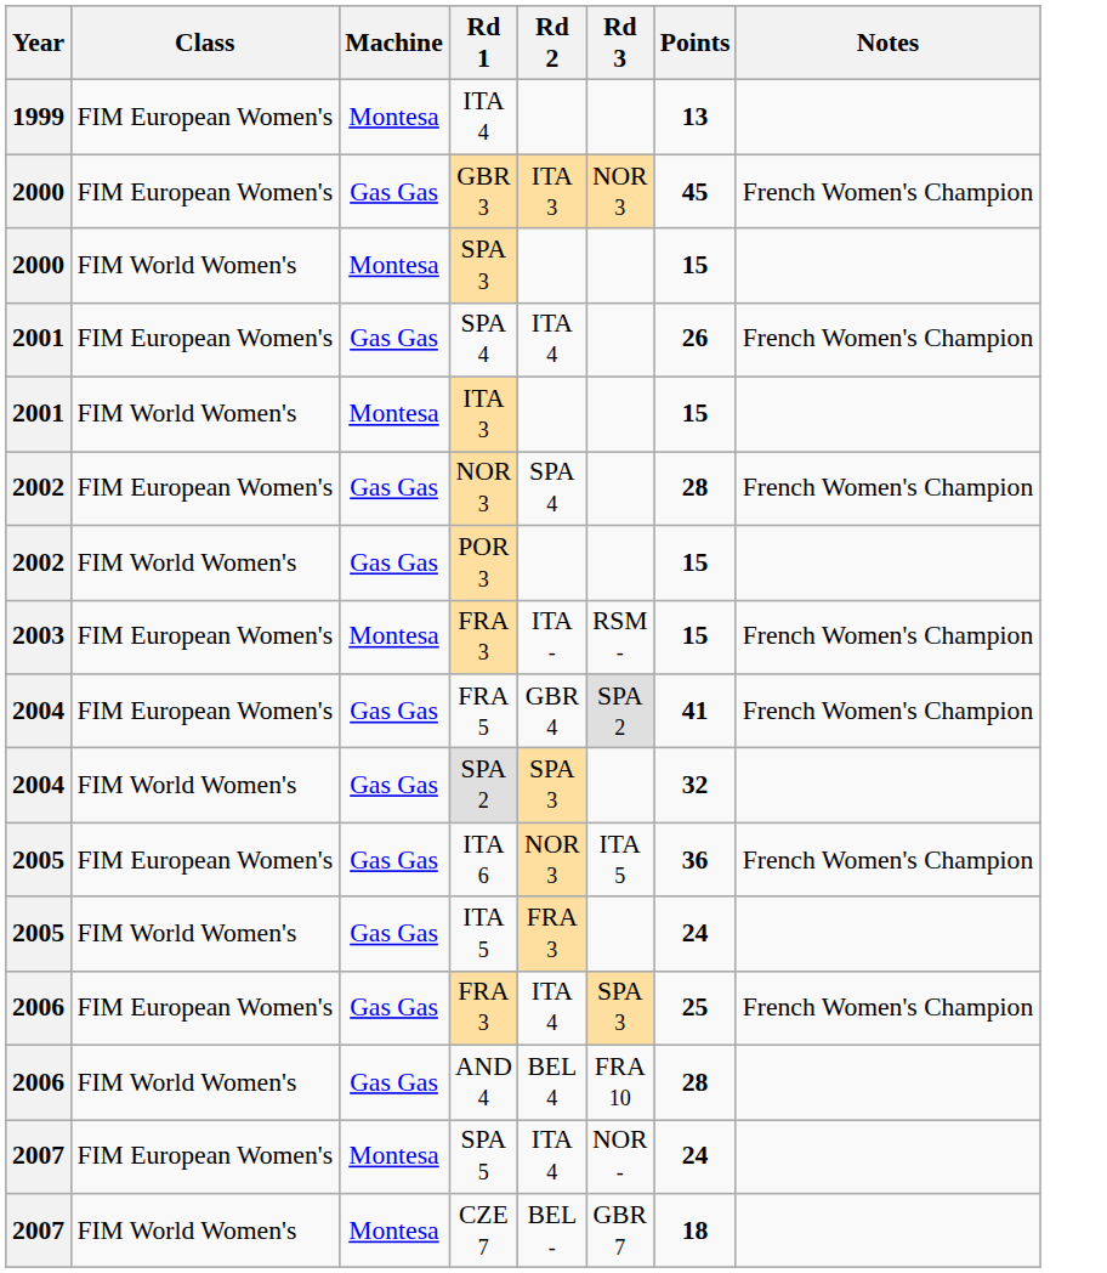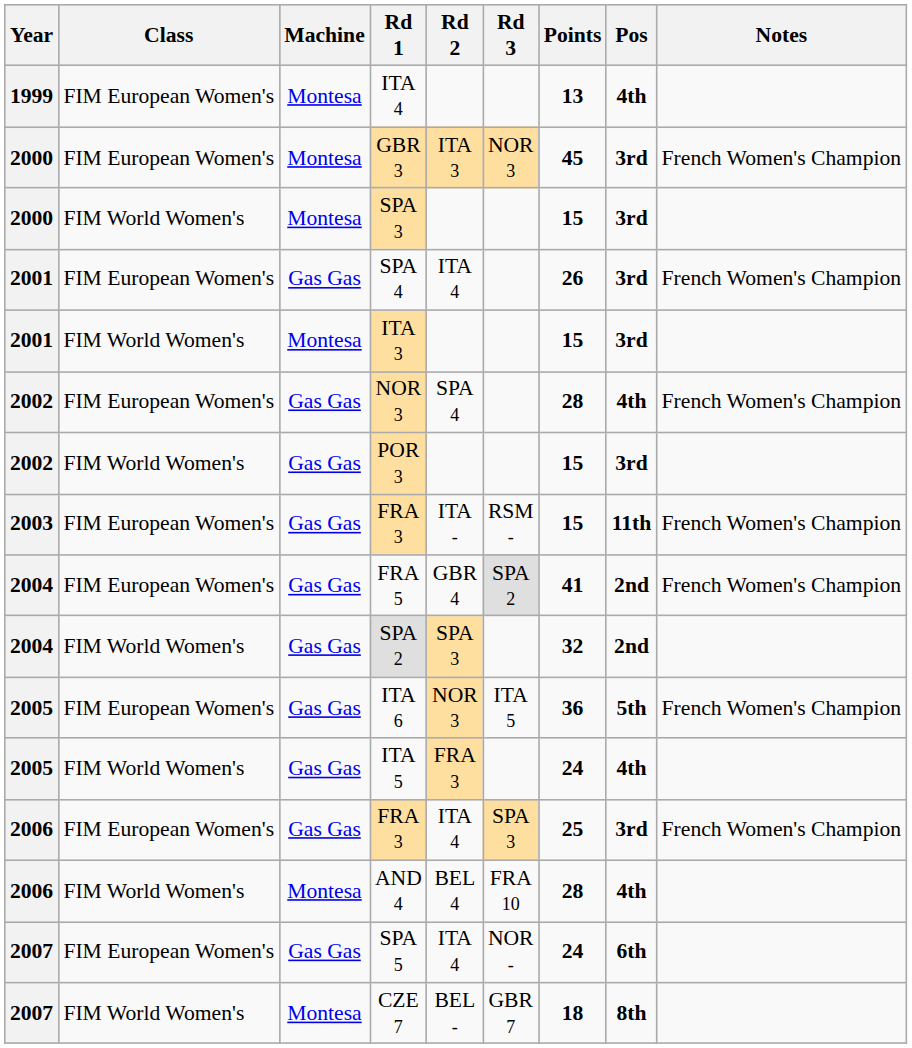+ column: Pos | 4th | 3rd | 3rd | 3rd | 3rd | 4th | 3rd | 11th | 2nd | 2nd | 5th | 4th | 3rd | 4th | 6th | 8th
GBR 3 | Machine: Gas Gas -> Montesa
2003 / FRA 3 | Machine: Montesa -> Gas Gas
AND 4 | Machine: Gas Gas -> Montesa
SPA 5 | Machine: Montesa -> Gas Gas
